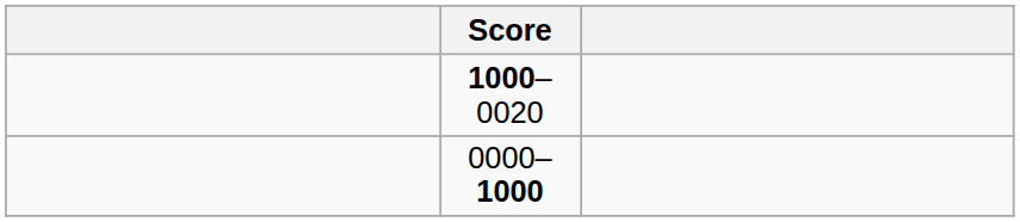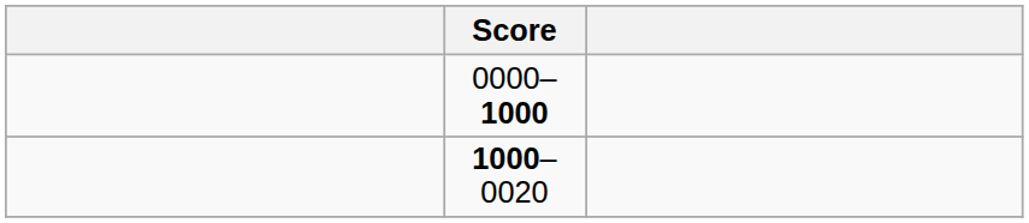rows swapped: 1000–0020 <-> 0000–1000
